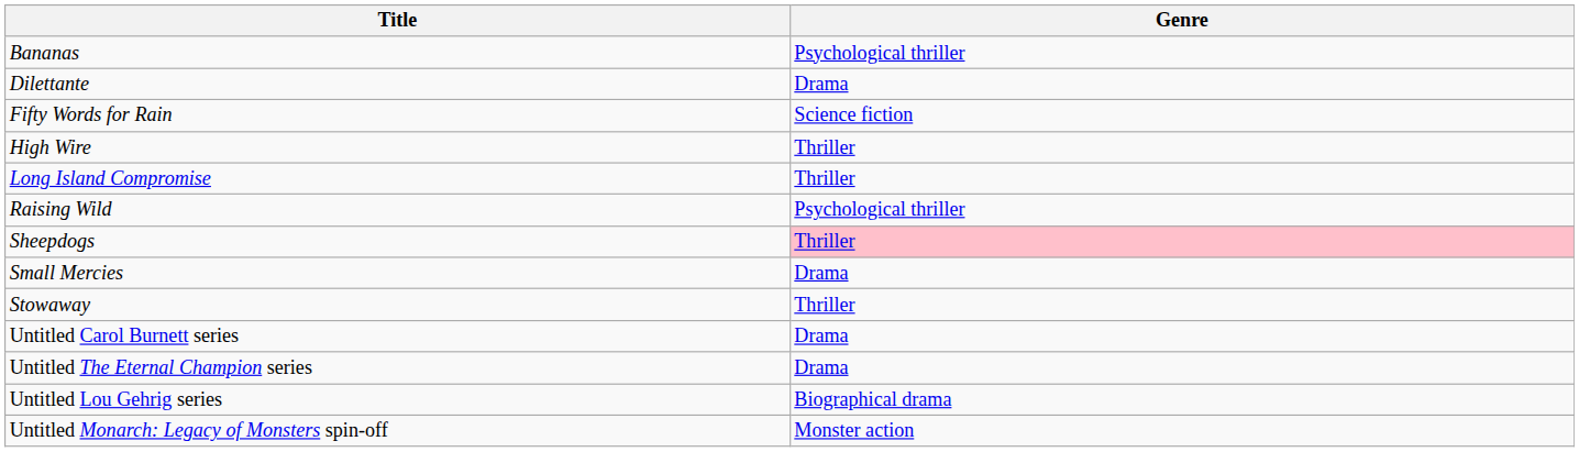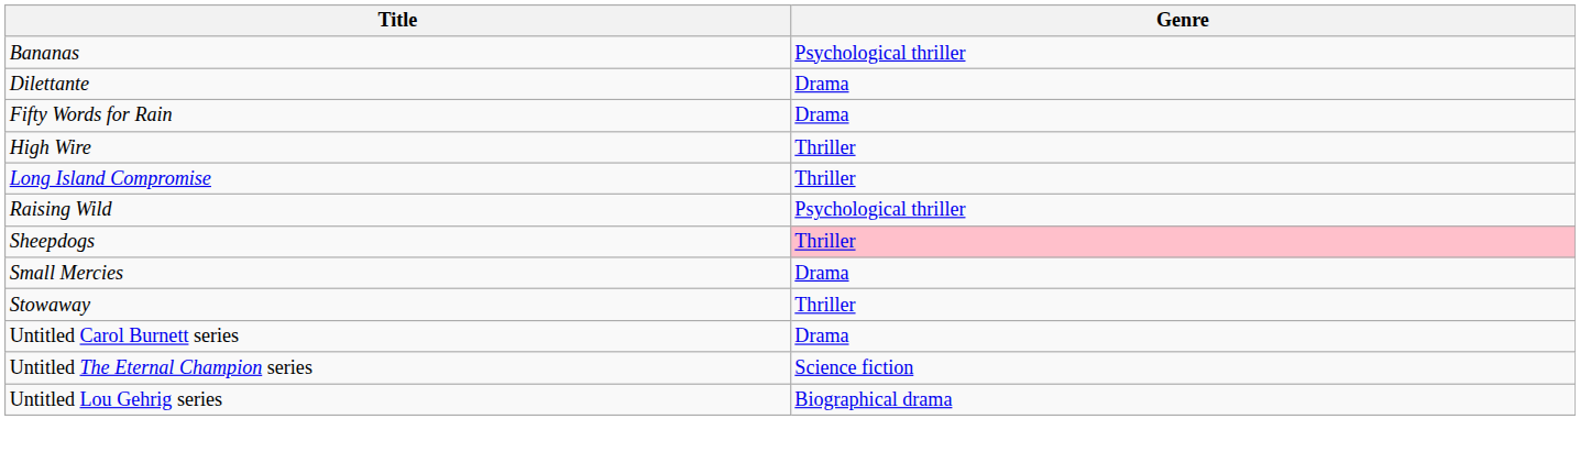Fifty Words for Rain | Genre: Science fiction -> Drama
Untitled The Eternal Champion series | Genre: Drama -> Science fiction
- row: Untitled Monarch: Legacy of Monsters spin-off | Monster action
